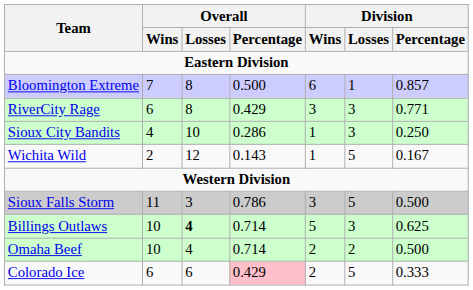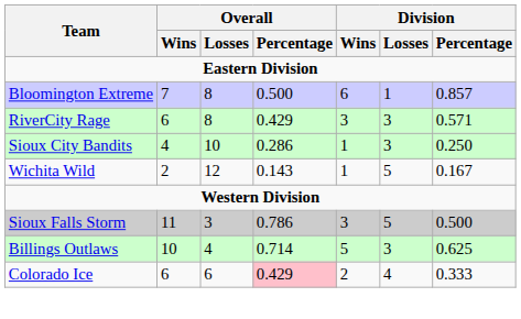RiverCity Rage | Division / Percentage: 0.771 -> 0.571
Billings Outlaws | Overall / Losses: bold -> normal
- row: Omaha Beef | 10 | 4 | 0.714 | 2 | 2 | 0.500
Colorado Ice | Division / Losses: 5 -> 4
